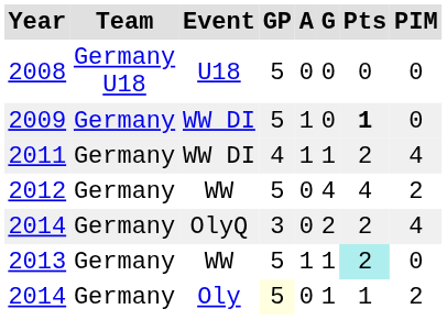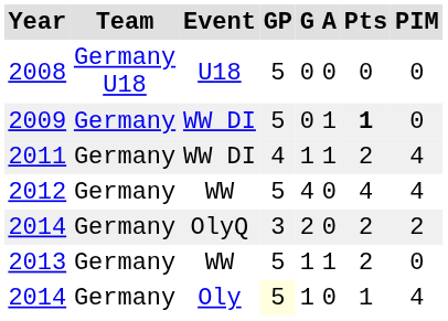columns swapped: G <-> A
2012 | PIM: 2 -> 4
2014 / OlyQ | PIM: 4 -> 2
2013 | Pts: paleturquoise background -> no background
2014 / Oly | PIM: 2 -> 4
